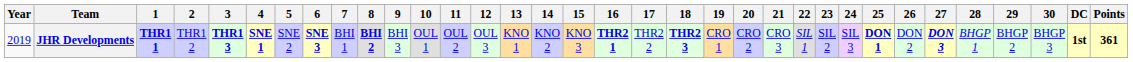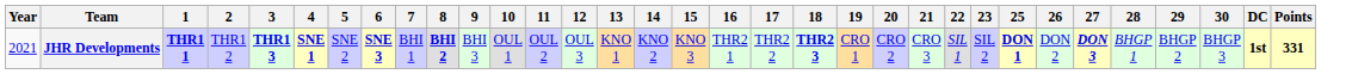- column: 24 | SIL 3
JHR Developments | Year: 2019 -> 2021
JHR Developments | 16: bold -> normal
JHR Developments | Points: 361 -> 331
